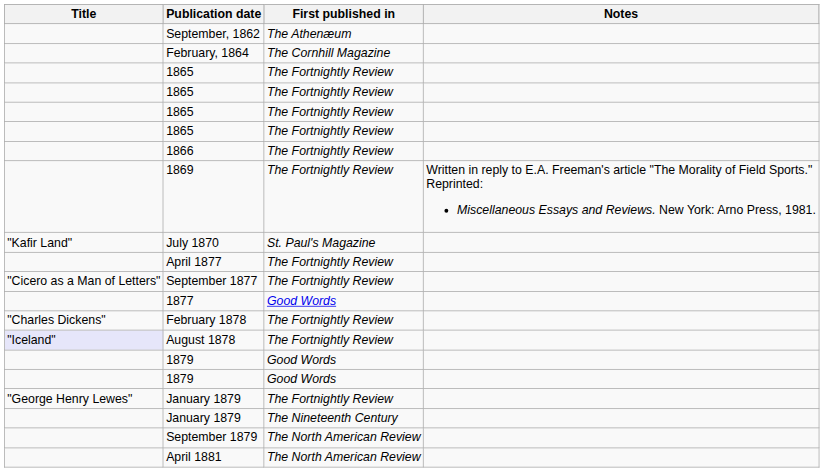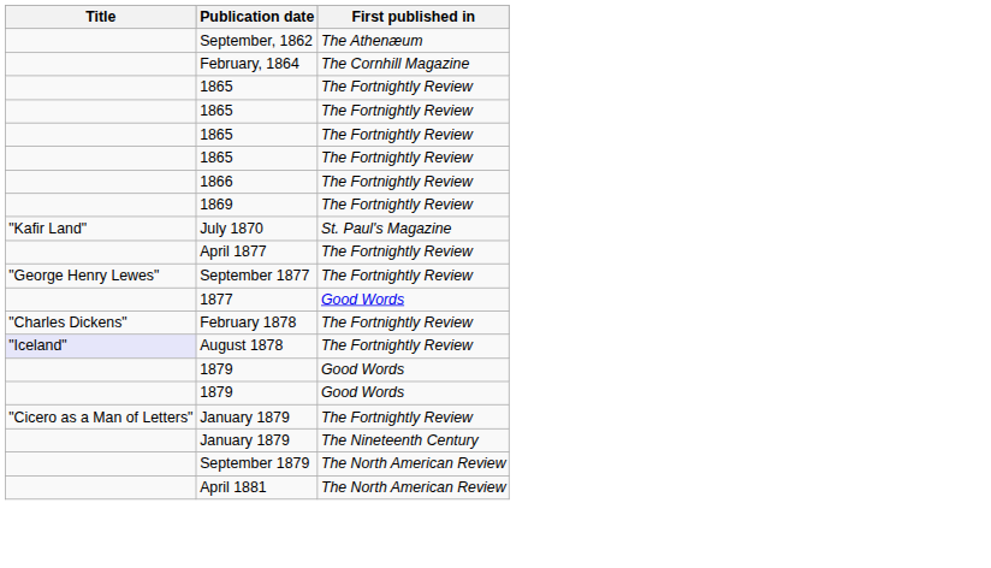- column: Notes | Written in reply to E.A. Freeman's article "The Morality of Field Sports." Reprinted: Miscellaneous Essays and Reviews. New York: Arno Press, 1981.
September 1877 | Title: "Cicero as a Man of Letters" -> "George Henry Lewes"
January 1879 / The Fortnightly Review | Title: "George Henry Lewes" -> "Cicero as a Man of Letters"
